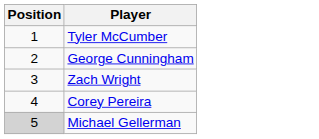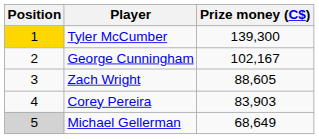+ column: Prize money (C$) | 139,300 | 102,167 | 88,605 | 83,903 | 68,649
Tyler McCumber | Position: no background -> gold background
